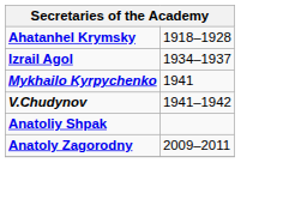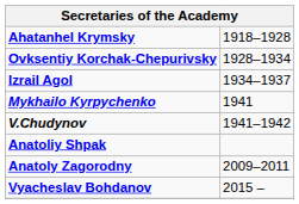+ row: Ovksentiy Korchak-Chepurivsky | 1928–1934
+ row: Vyacheslav Bohdanov | 2015 –
